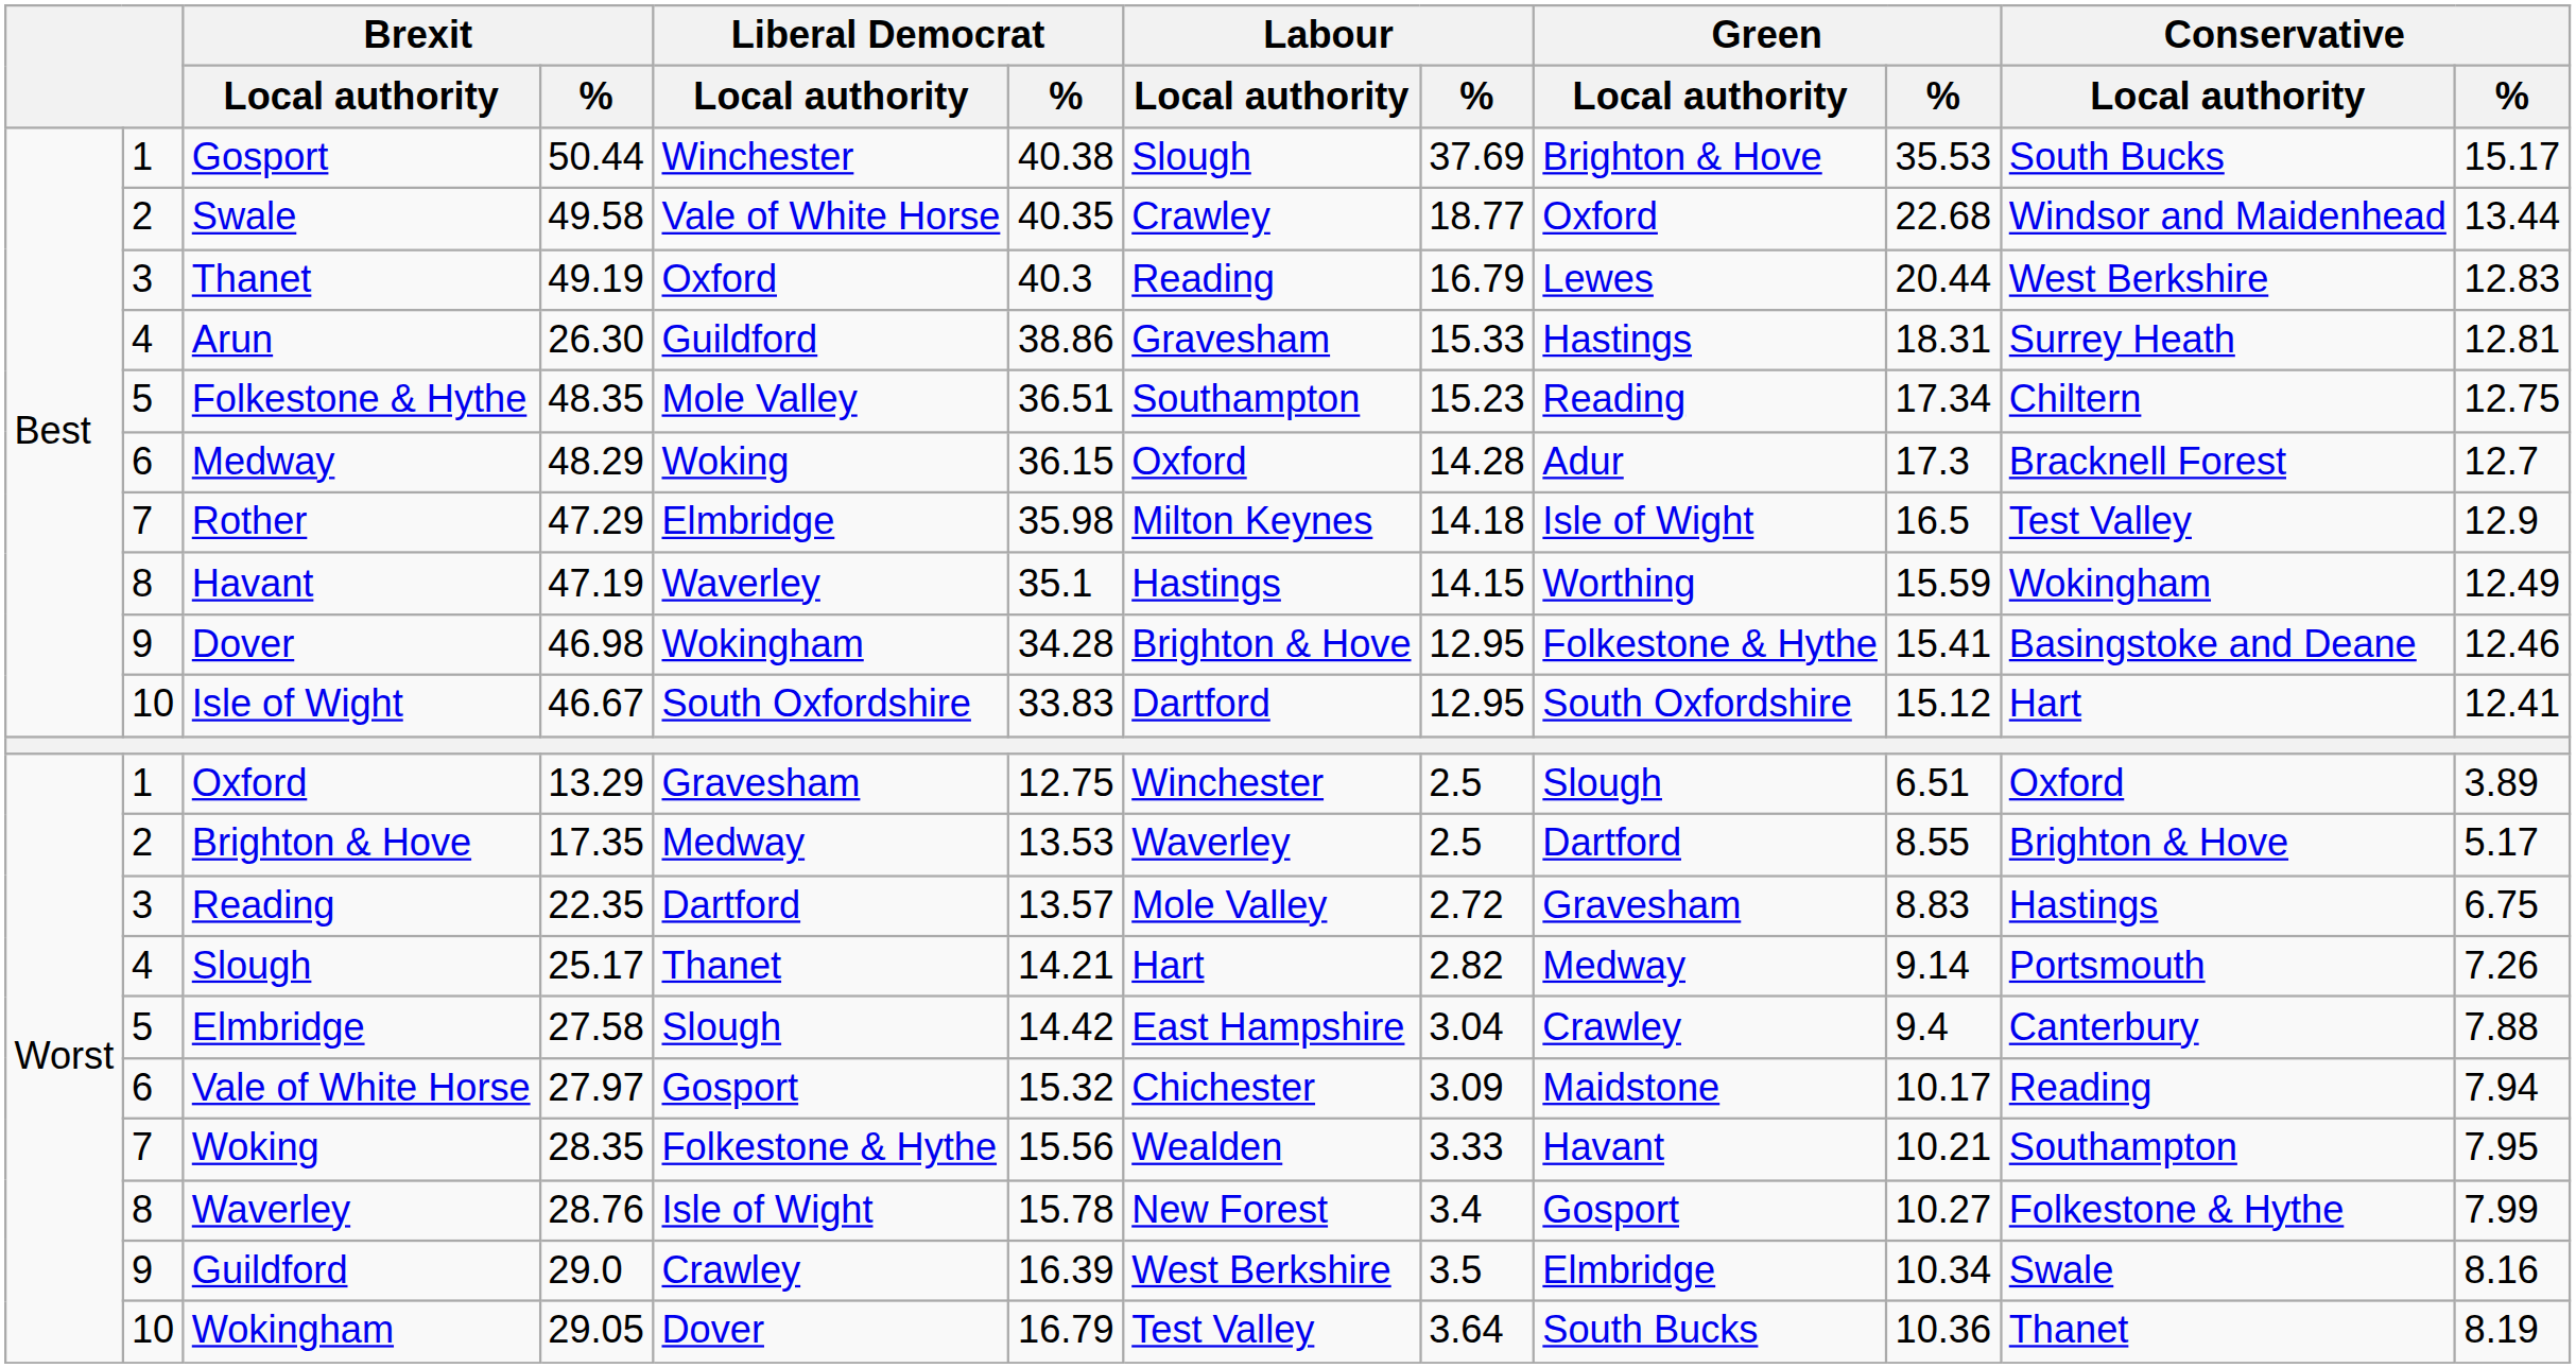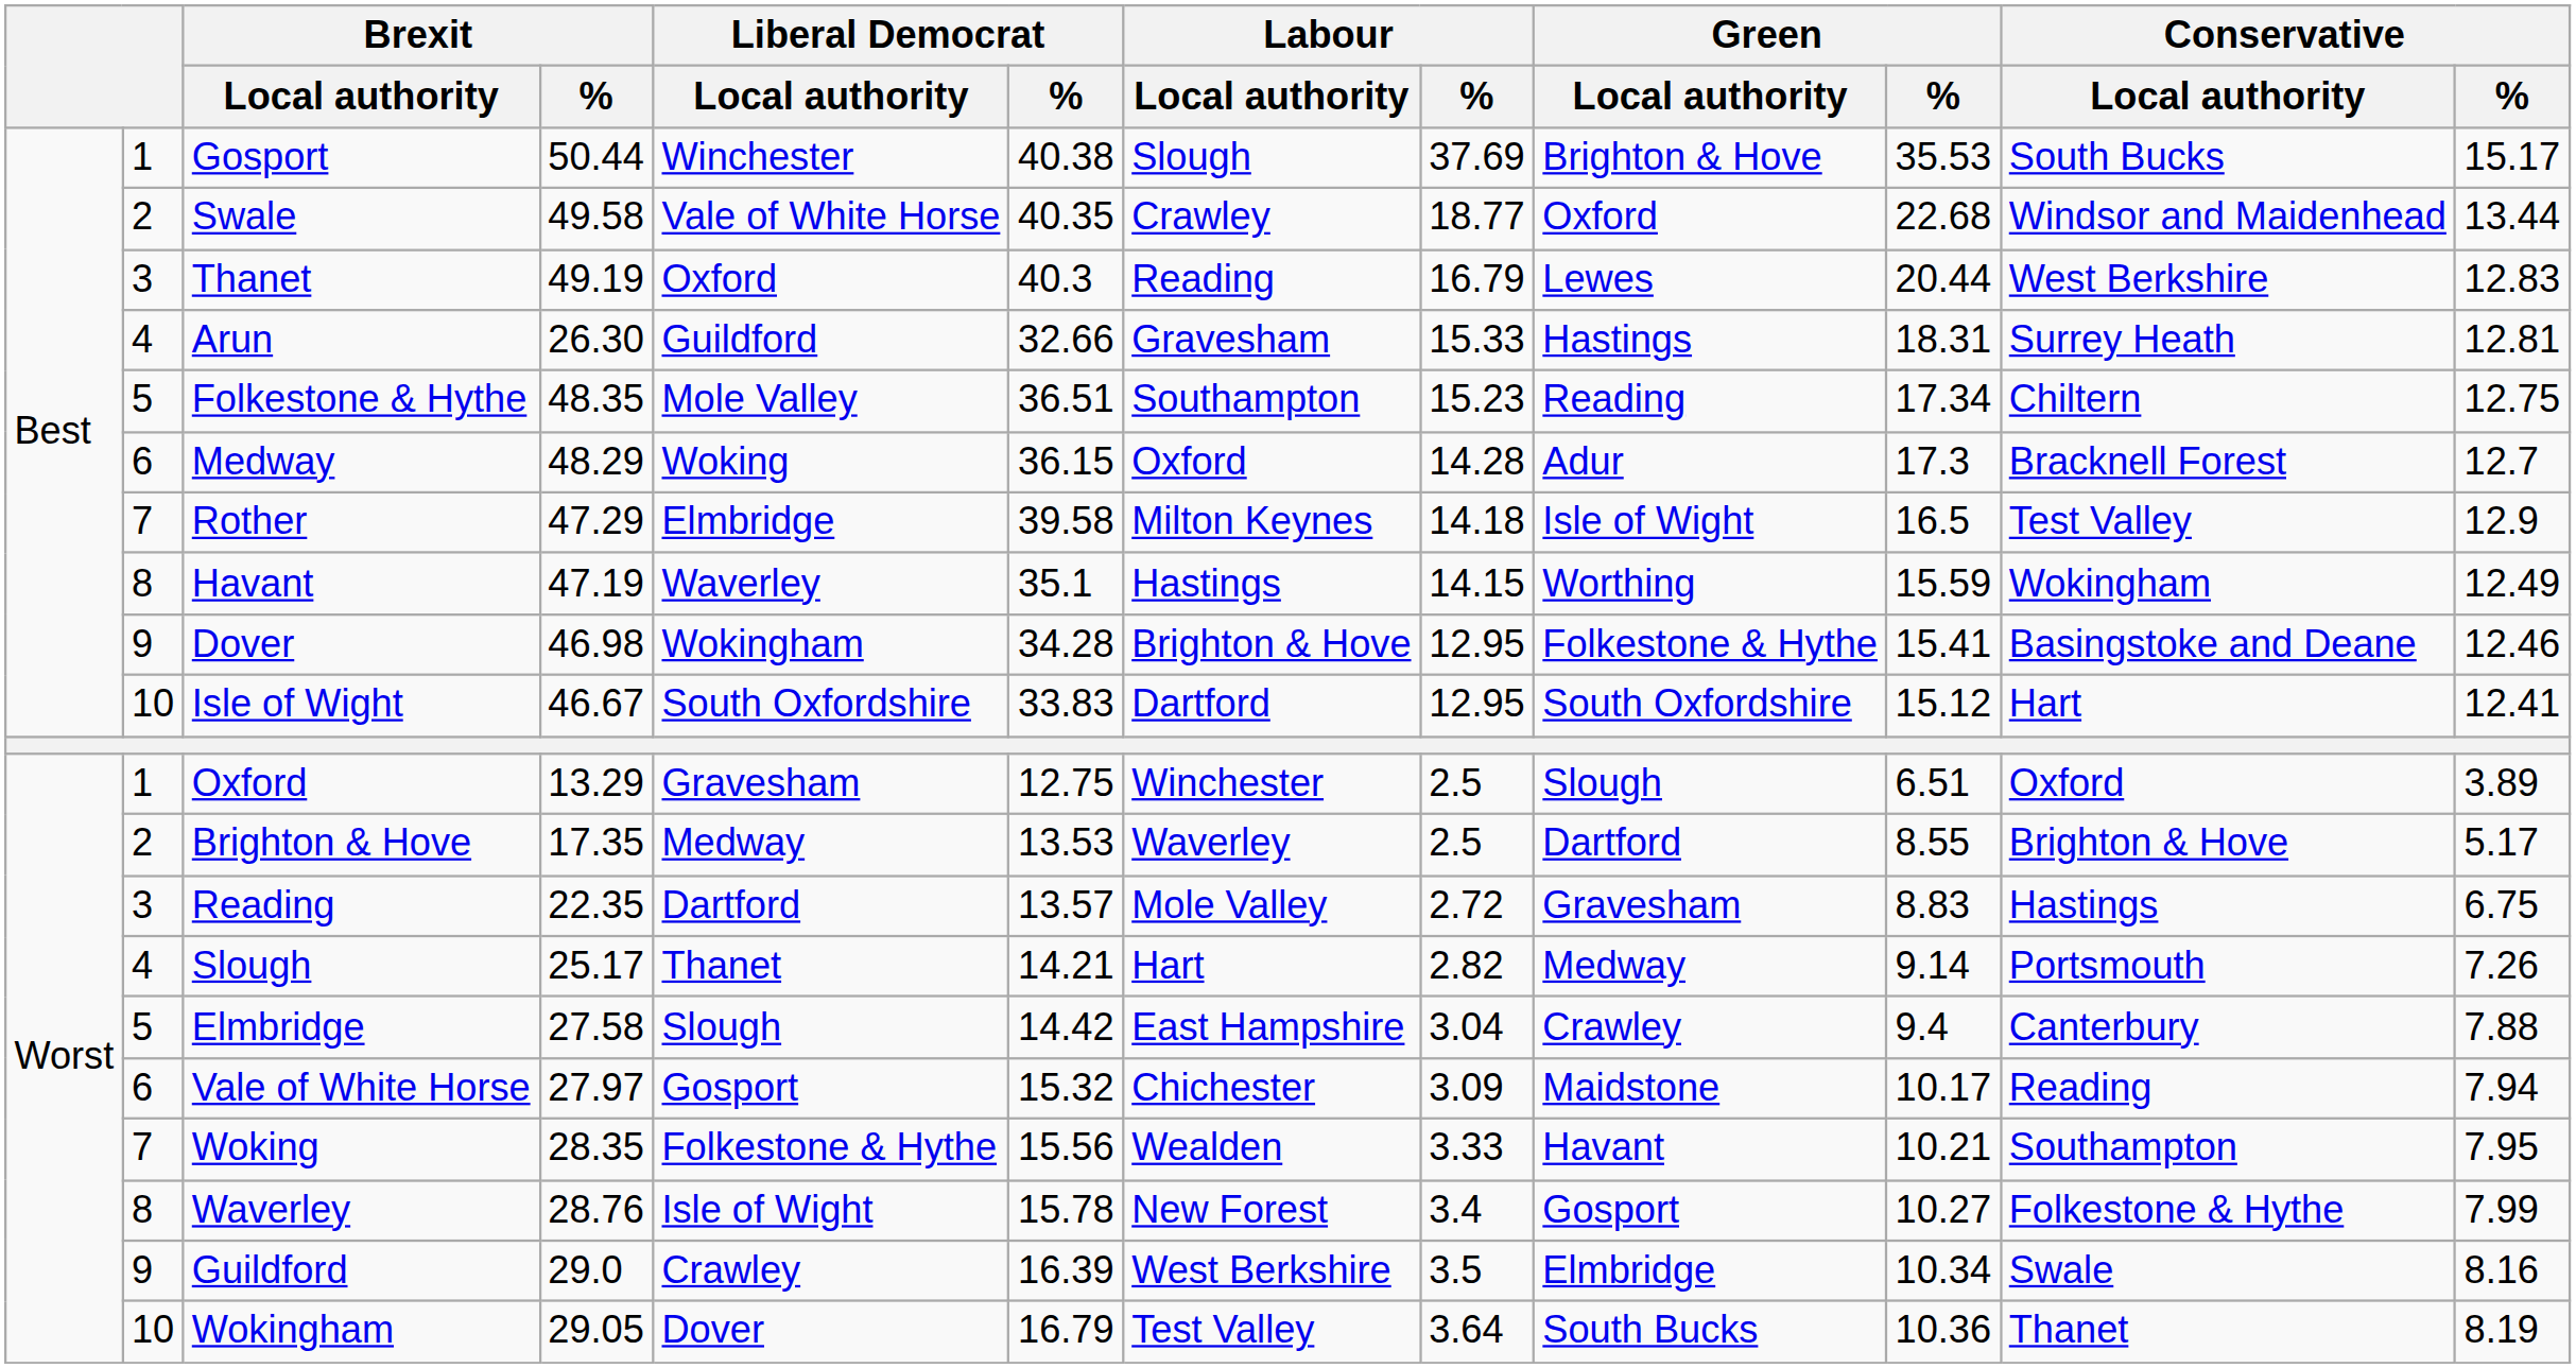Arun | Liberal Democrat / %: 38.86 -> 32.66
Rother | Liberal Democrat / %: 35.98 -> 39.58
